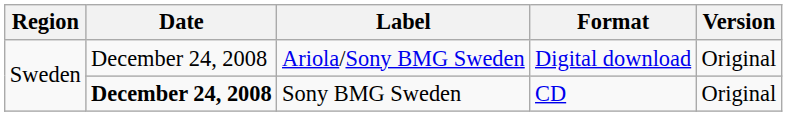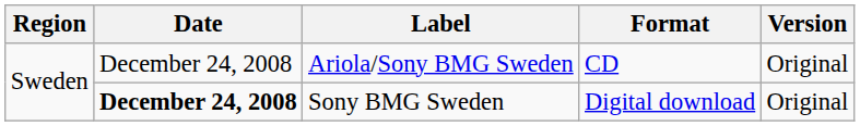Ariola/Sony BMG Sweden | Format: Digital download -> CD
Sony BMG Sweden | Format: CD -> Digital download
